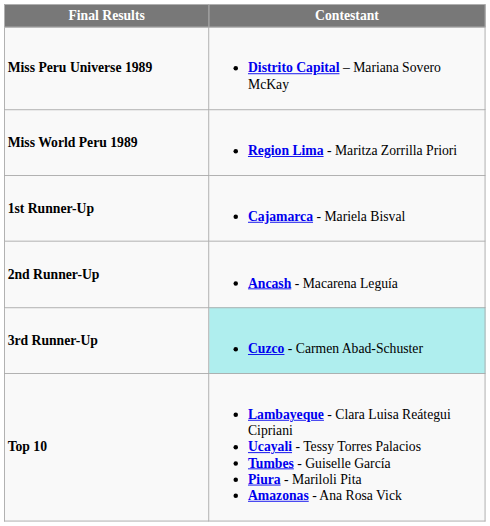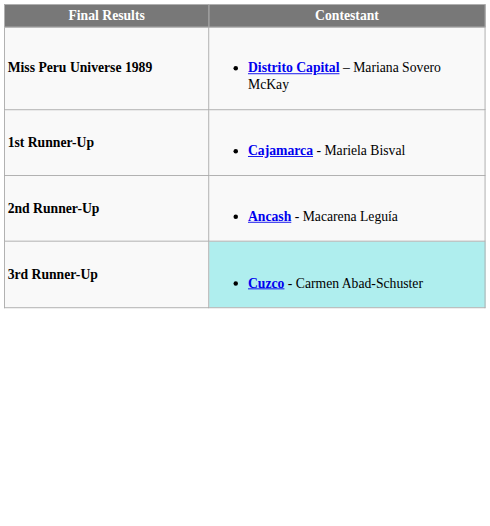- row: Miss World Peru 1989 | Region Lima - Maritza Zorrilla Priori
- row: Top 10 | Lambayeque - Clara Luisa Reátegui Cipriani Ucayali - Tessy Torres Palacios Tumbes - Guiselle García Piura - Mariloli Pita Amazonas - Ana Rosa Vick
